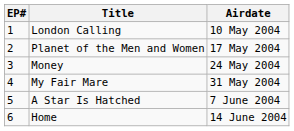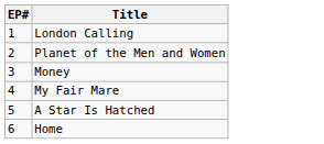- column: Airdate | 10 May 2004 | 17 May 2004 | 24 May 2004 | 31 May 2004 | 7 June 2004 | 14 June 2004
